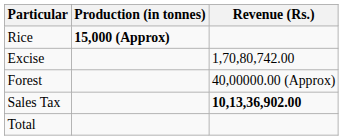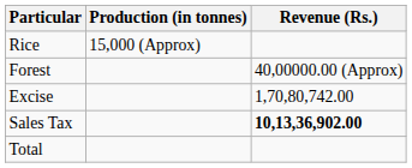Rice | Production (in tonnes): bold -> normal
rows swapped: Forest <-> Excise
